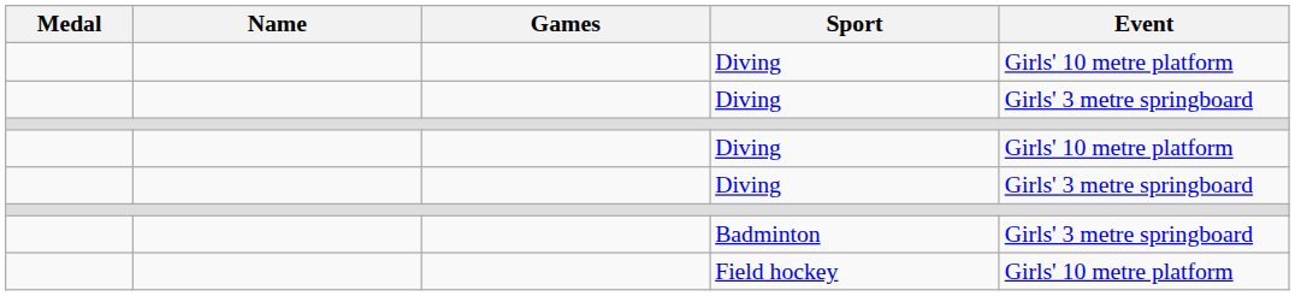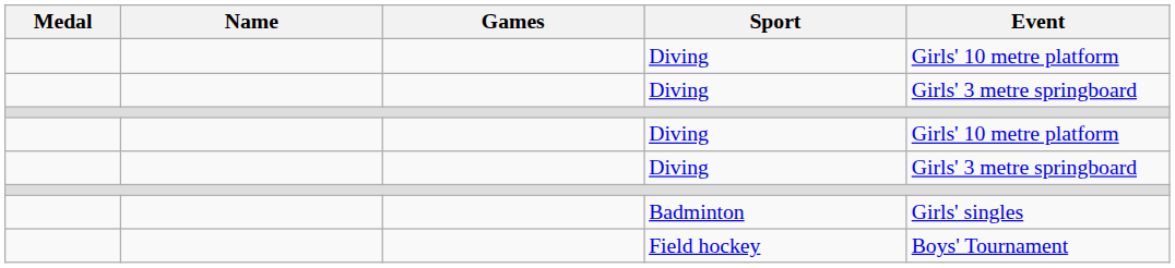Badminton | Event: Girls' 3 metre springboard -> Girls' singles
Field hockey | Event: Girls' 10 metre platform -> Boys' Tournament
